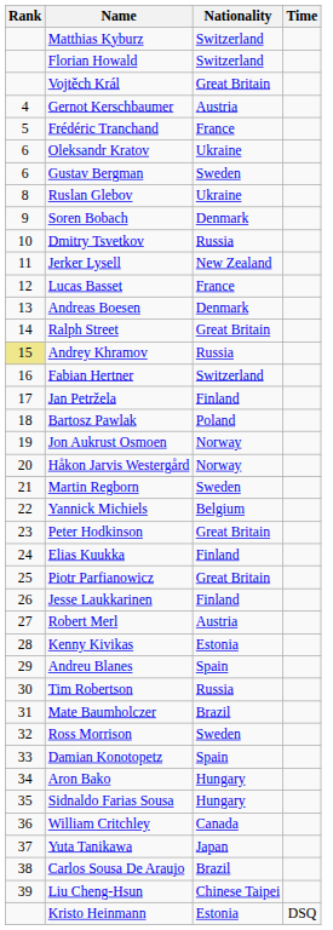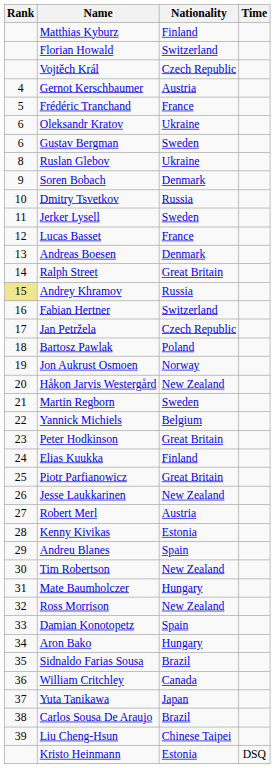Matthias Kyburz | Nationality: Switzerland -> Finland
Vojtěch Král | Nationality: Great Britain -> Czech Republic
Jerker Lysell | Nationality: New Zealand -> Sweden
Jan Petržela | Nationality: Finland -> Czech Republic
Håkon Jarvis Westergård | Nationality: Norway -> New Zealand
Jesse Laukkarinen | Nationality: Finland -> New Zealand
Tim Robertson | Nationality: Russia -> New Zealand
Mate Baumholczer | Nationality: Brazil -> Hungary
Ross Morrison | Nationality: Sweden -> New Zealand
Sidnaldo Farias Sousa | Nationality: Hungary -> Brazil
